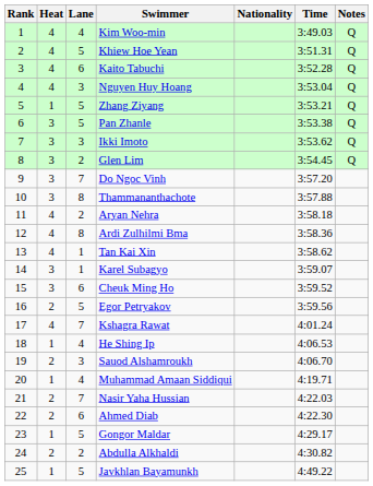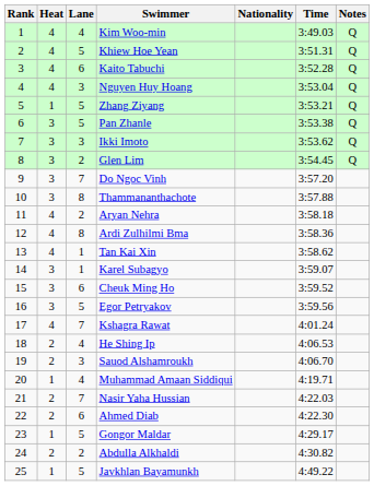Egor Petryakov | Heat: 2 -> 3
He Shing Ip | Heat: 1 -> 2
